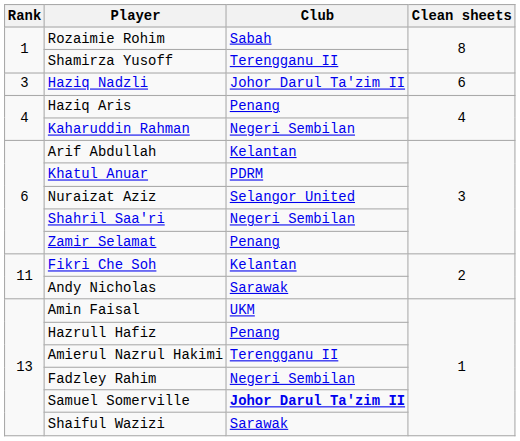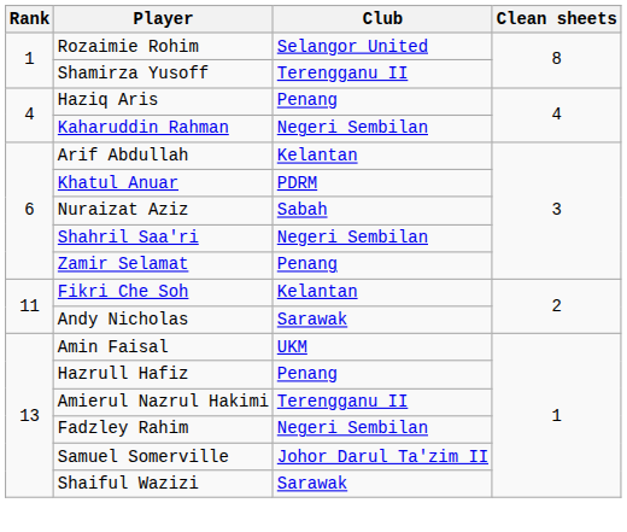Rozaimie Rohim | Club: Sabah -> Selangor United
- row: 3 | Haziq Nadzli | Johor Darul Ta'zim II | 6
Nuraizat Aziz | Club: Selangor United -> Sabah
Samuel Somerville | Club: bold -> normal
